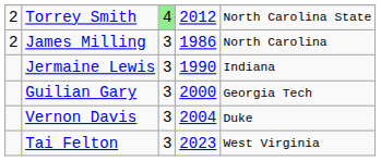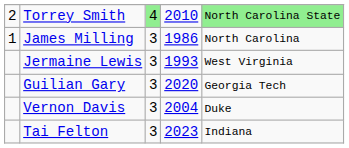Torrey Smith | column 4: 2012 -> 2010
Torrey Smith | column 5: no background -> lightgreen background
James Milling | column 1: 2 -> 1
Jermaine Lewis | column 4: 1990 -> 1993
Jermaine Lewis | column 5: Indiana -> West Virginia
Guilian Gary | column 4: 2000 -> 2020
Tai Felton | column 5: West Virginia -> Indiana
